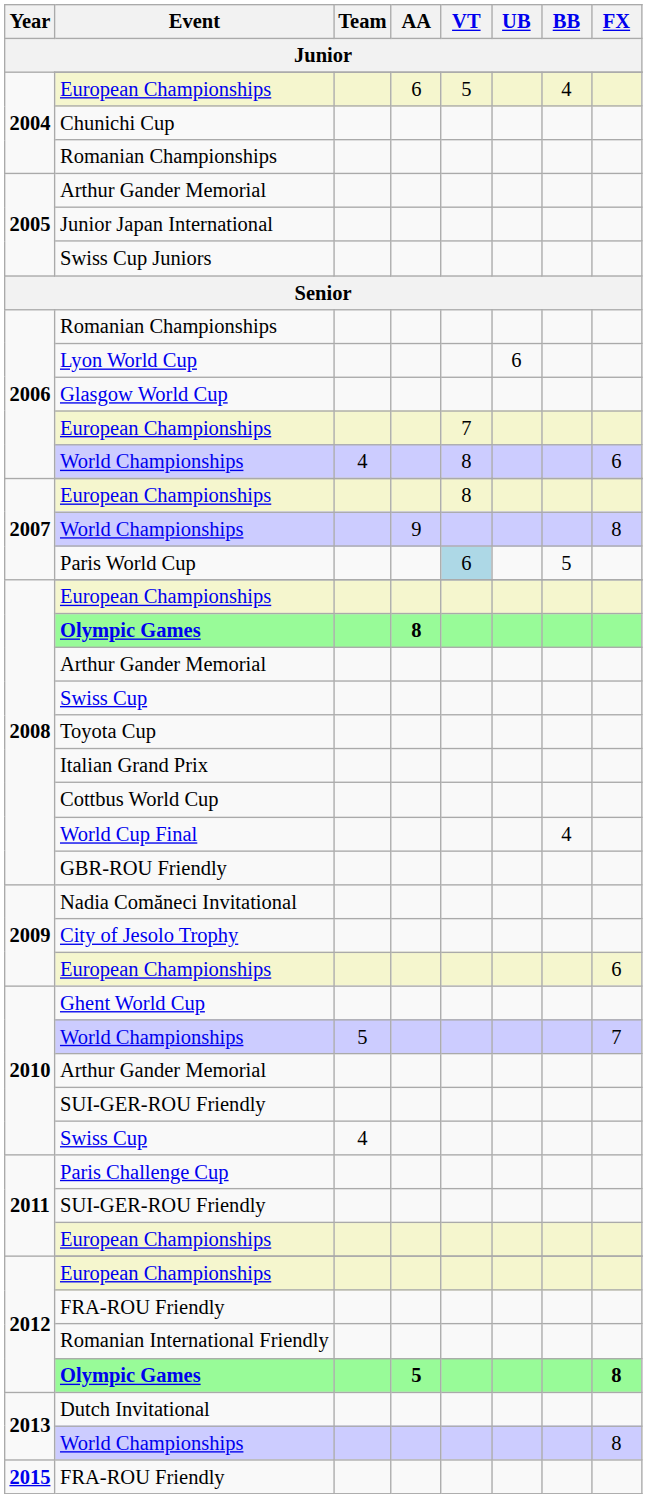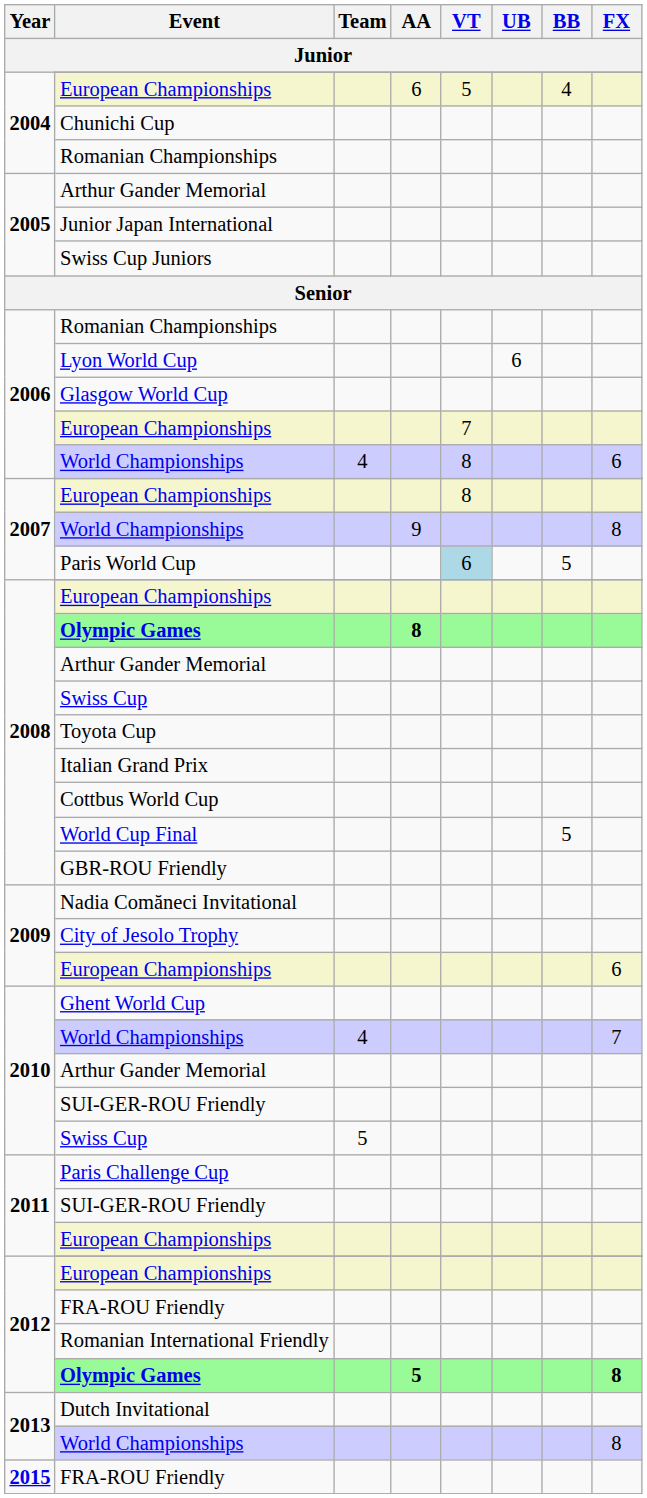World Cup Final | BB: 4 -> 5
2010 / World Championships | Team: 5 -> 4
2010 / Swiss Cup | Team: 4 -> 5
